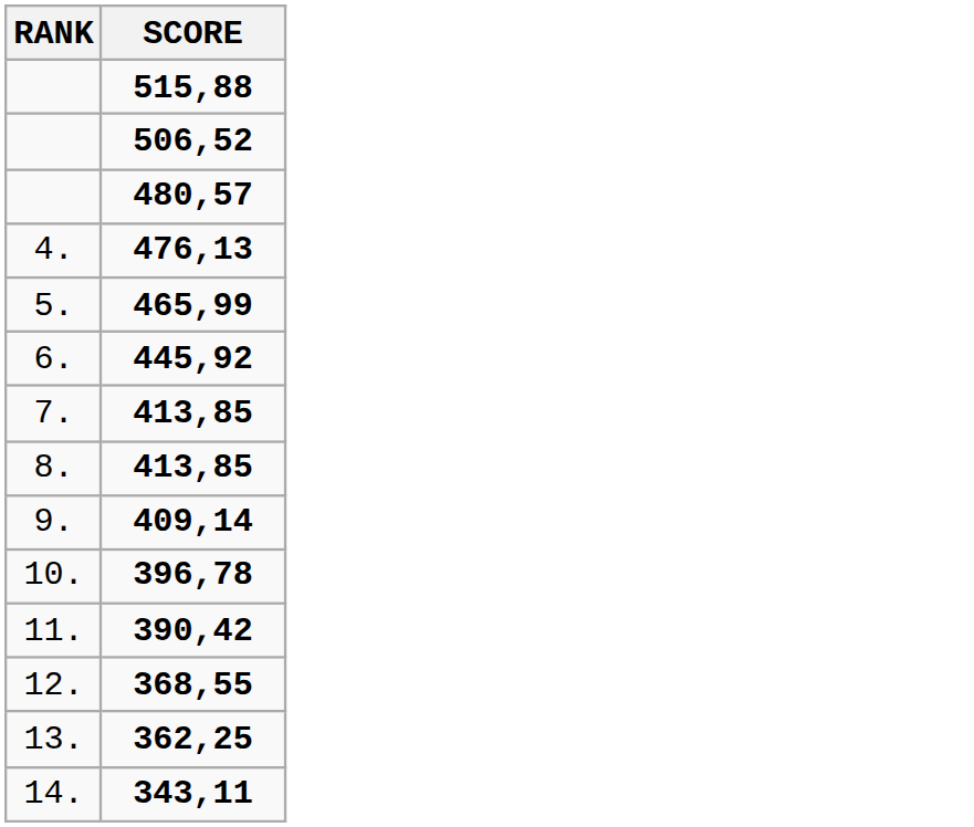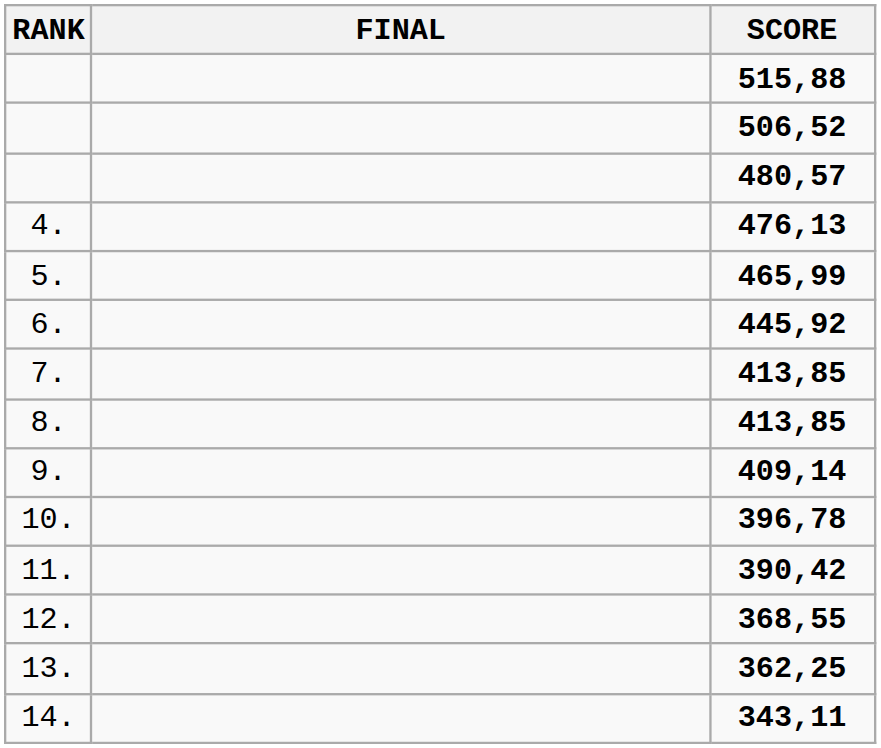+ column: FINAL
